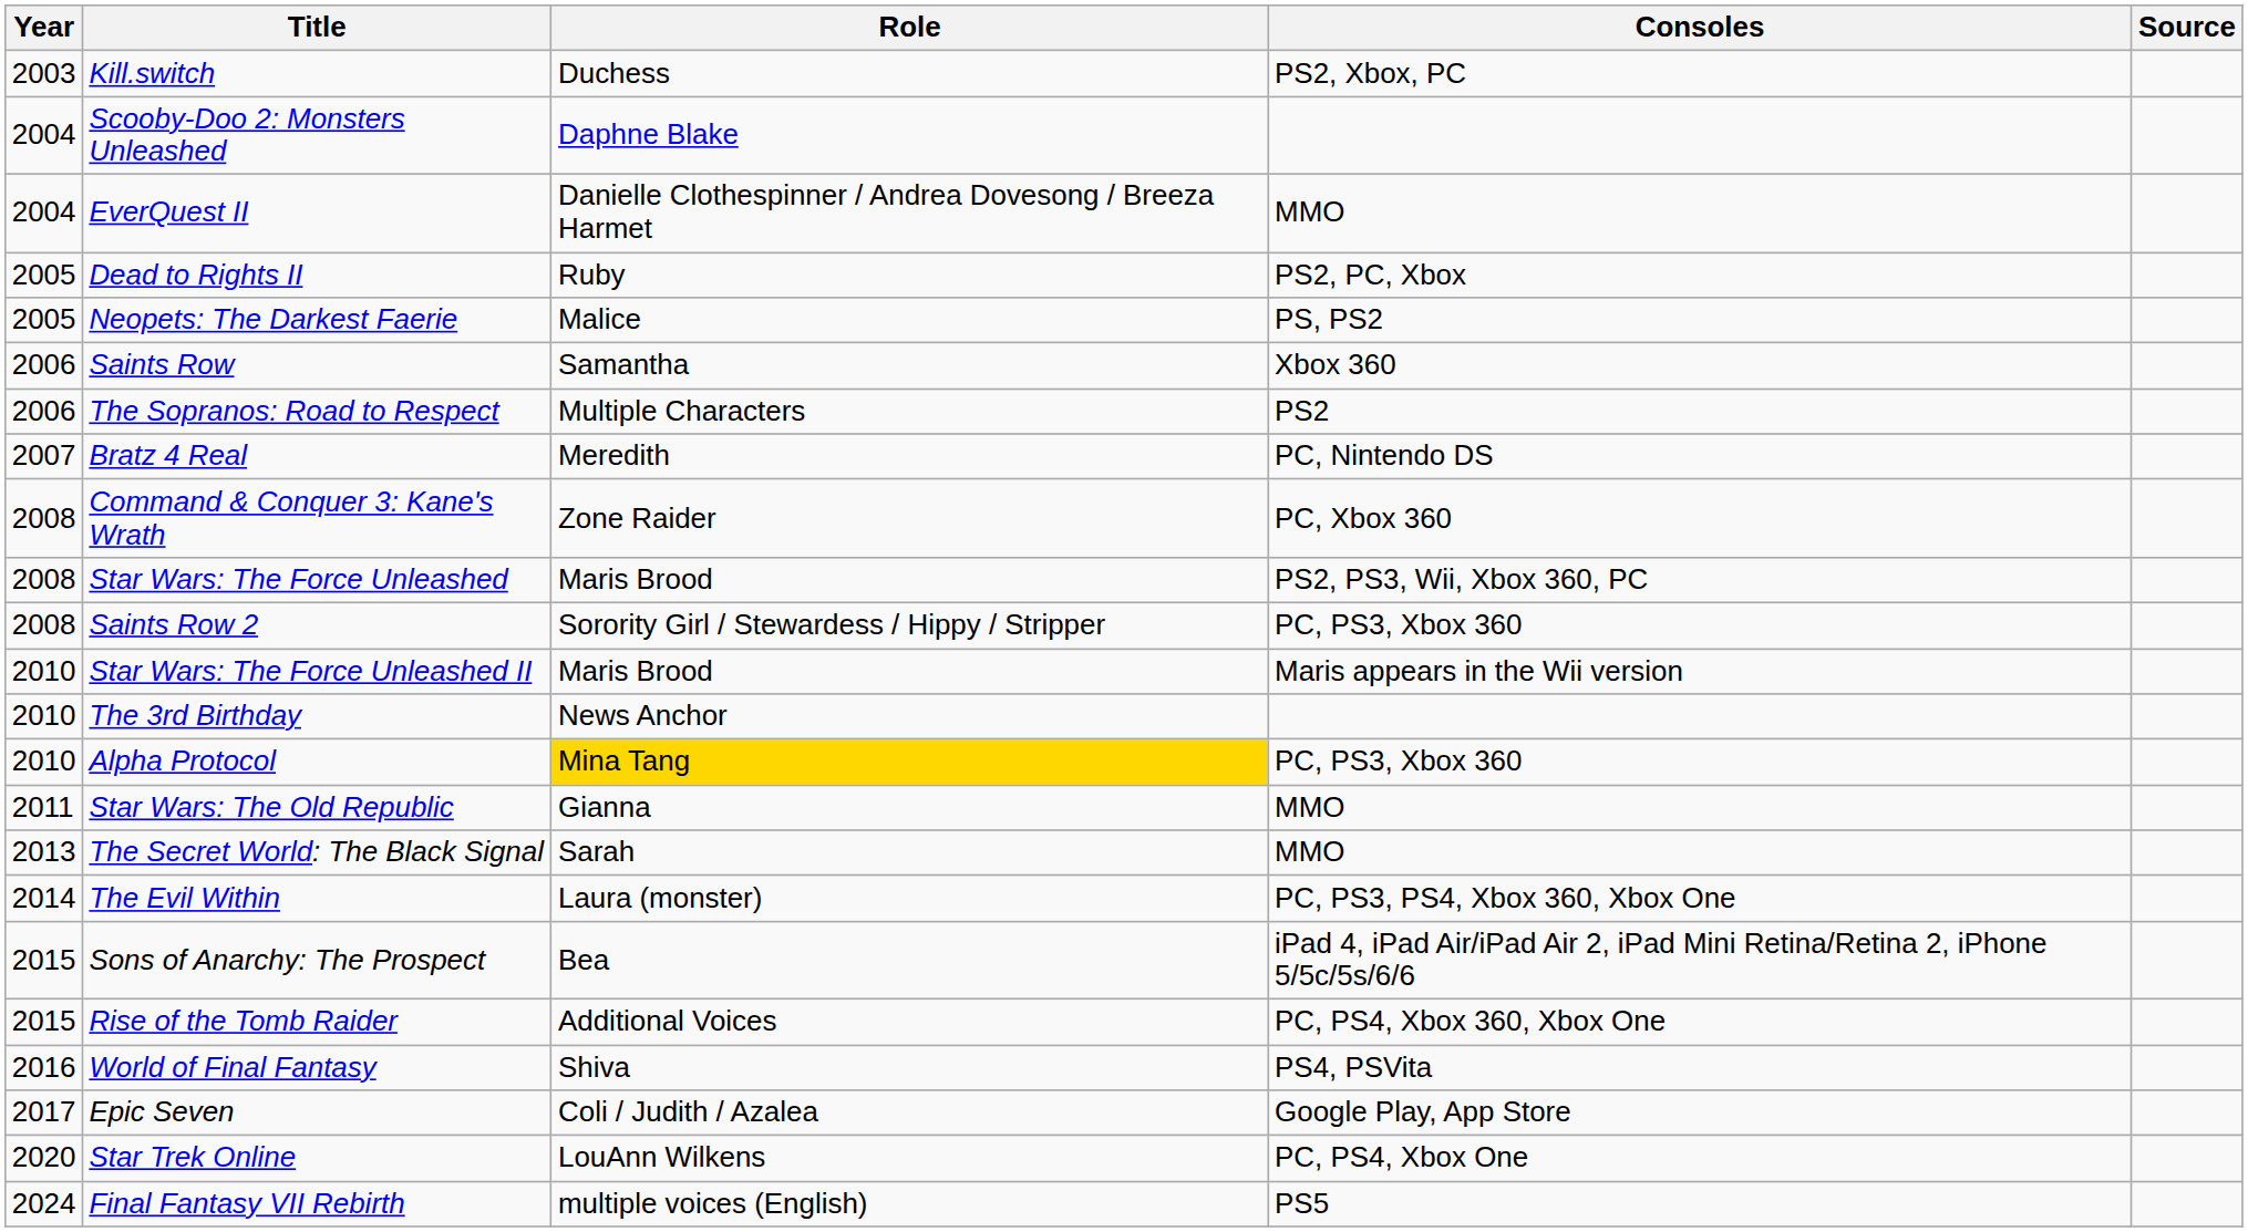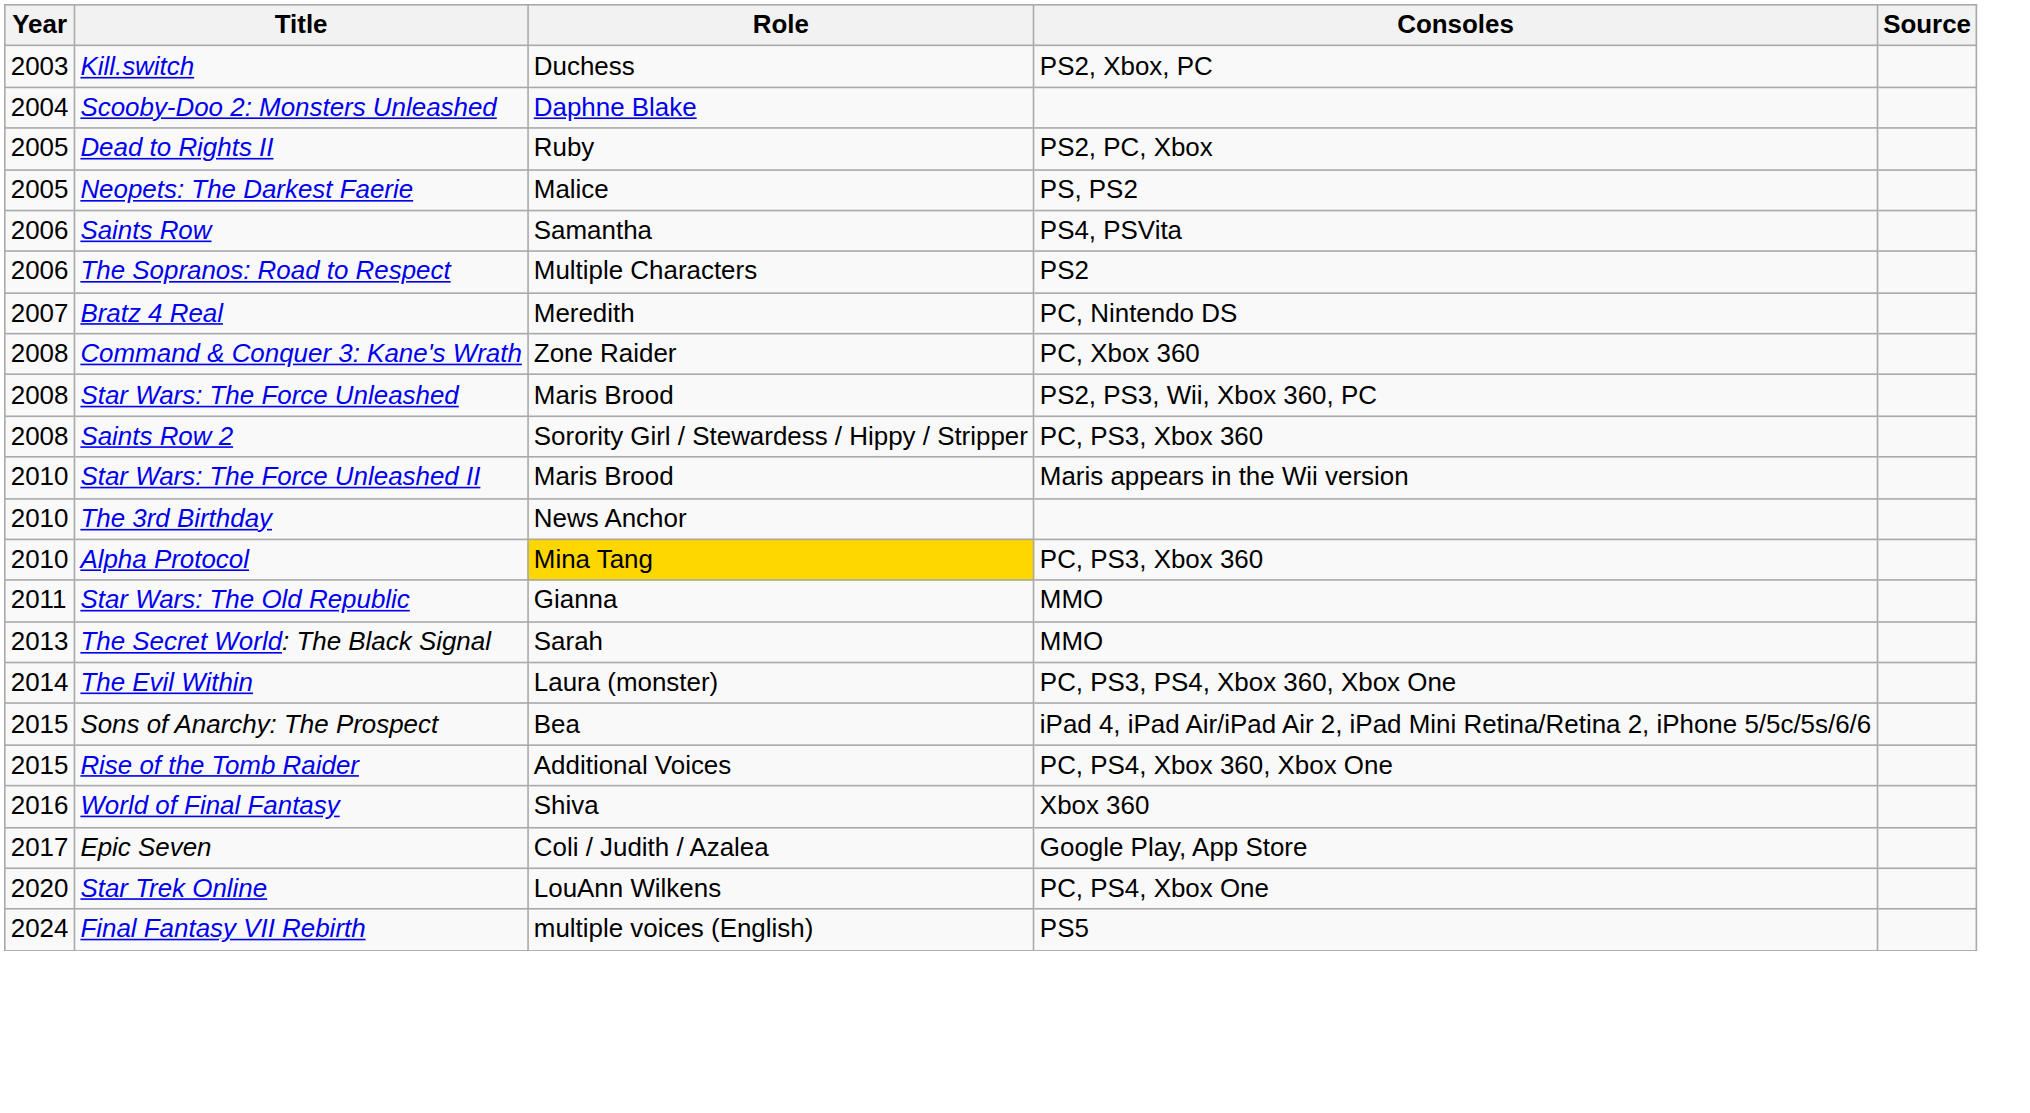- row: 2004 | EverQuest II | Danielle Clothespinner / Andrea Dovesong / Breeza Harmet | MMO
Saints Row | Consoles: Xbox 360 -> PS4, PSVita
World of Final Fantasy | Consoles: PS4, PSVita -> Xbox 360
